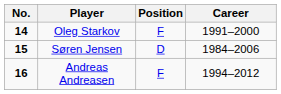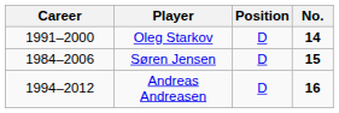columns swapped: No. <-> Career
Oleg Starkov | Position: F -> D
Andreas Andreasen | Position: F -> D
